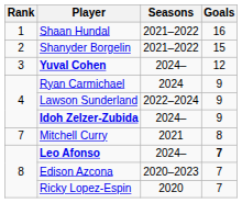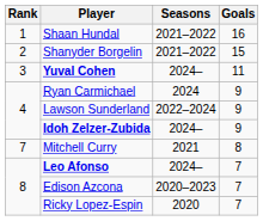Yuval Cohen | Goals: 12 -> 11
Leo Afonso | Goals: bold -> normal
